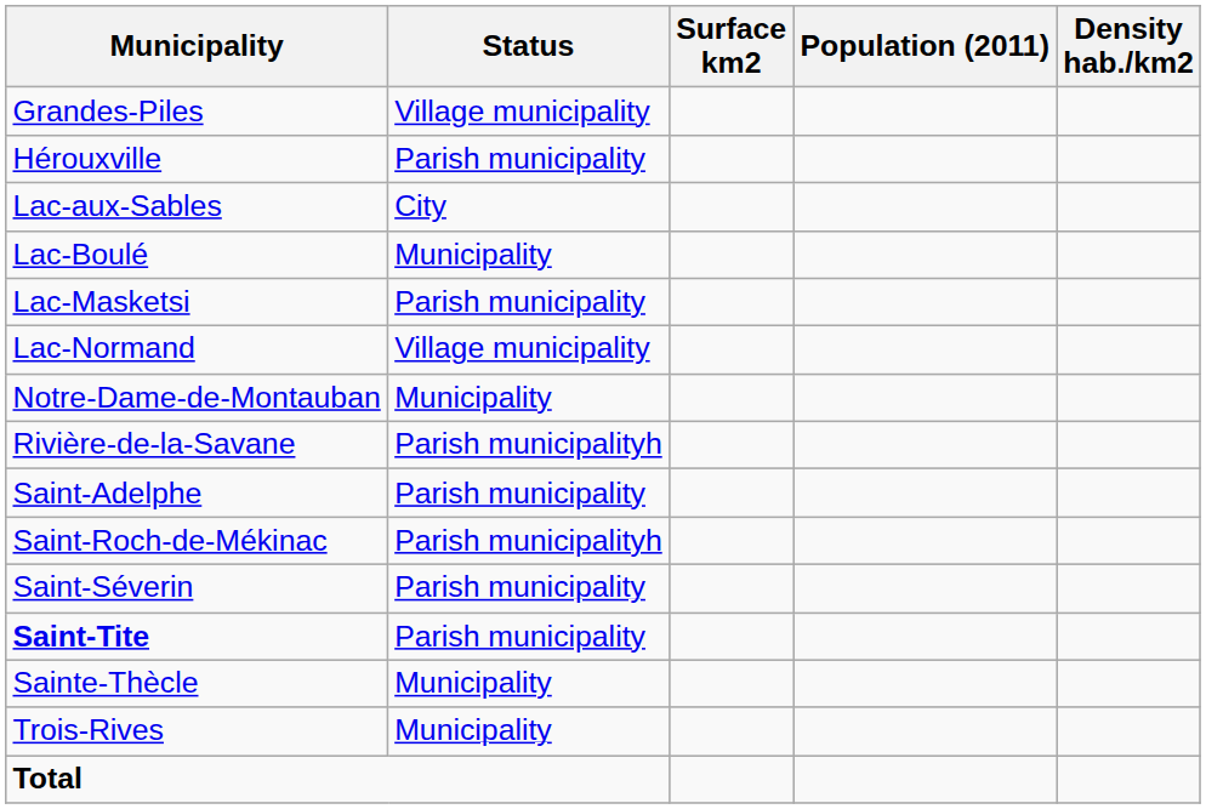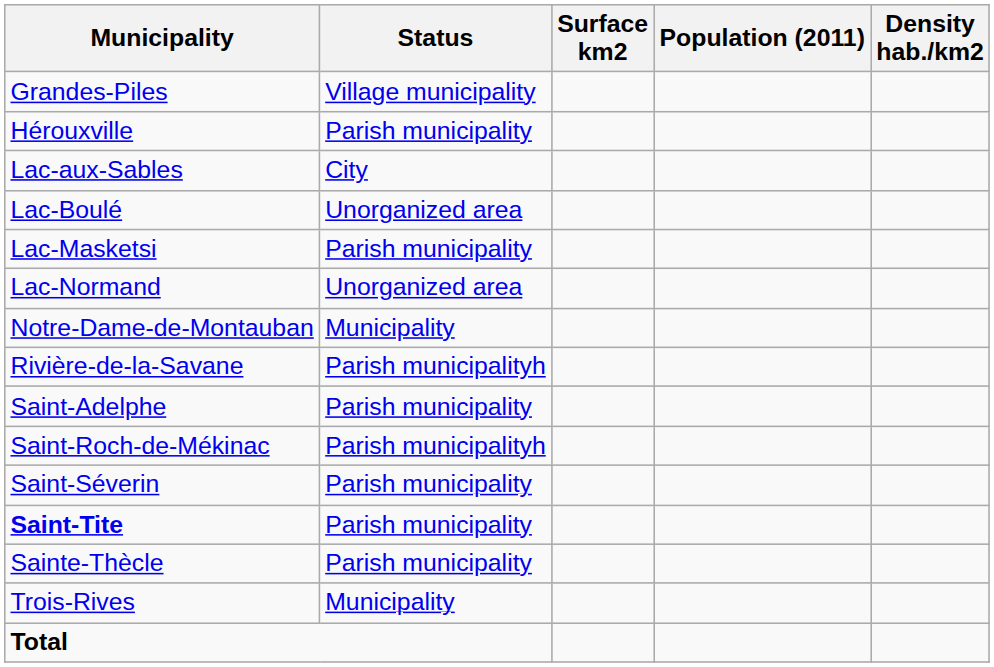Lac-Boulé | Status: Municipality -> Unorganized area
Lac-Normand | Status: Village municipality -> Unorganized area
Sainte-Thècle | Status: Municipality -> Parish municipality
